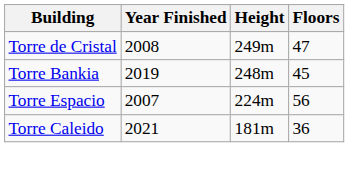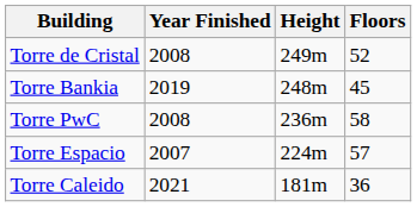Torre de Cristal | Floors: 47 -> 52
+ row: Torre PwC | 2008 | 236m | 58
Torre Espacio | Floors: 56 -> 57
